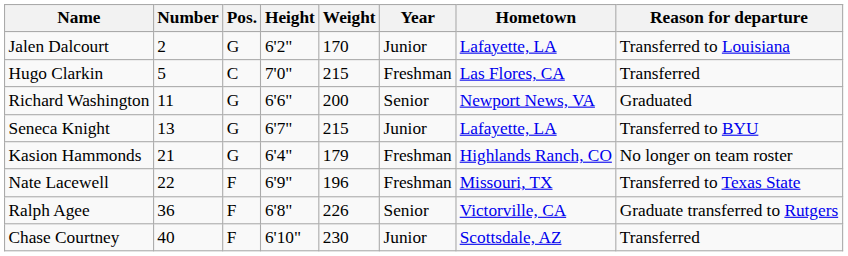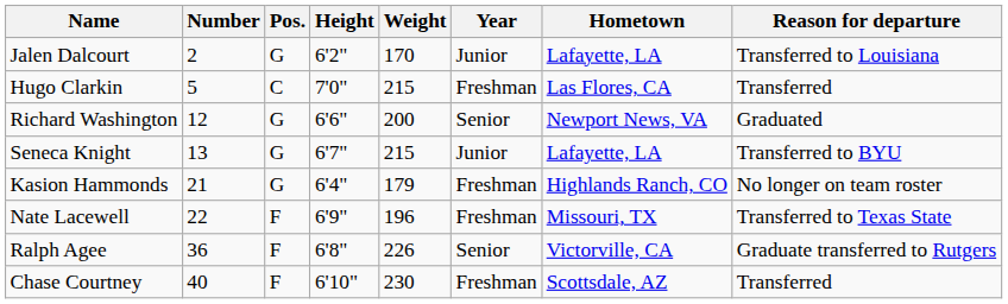Richard Washington | Number: 11 -> 12
Chase Courtney | Year: Junior -> Freshman
